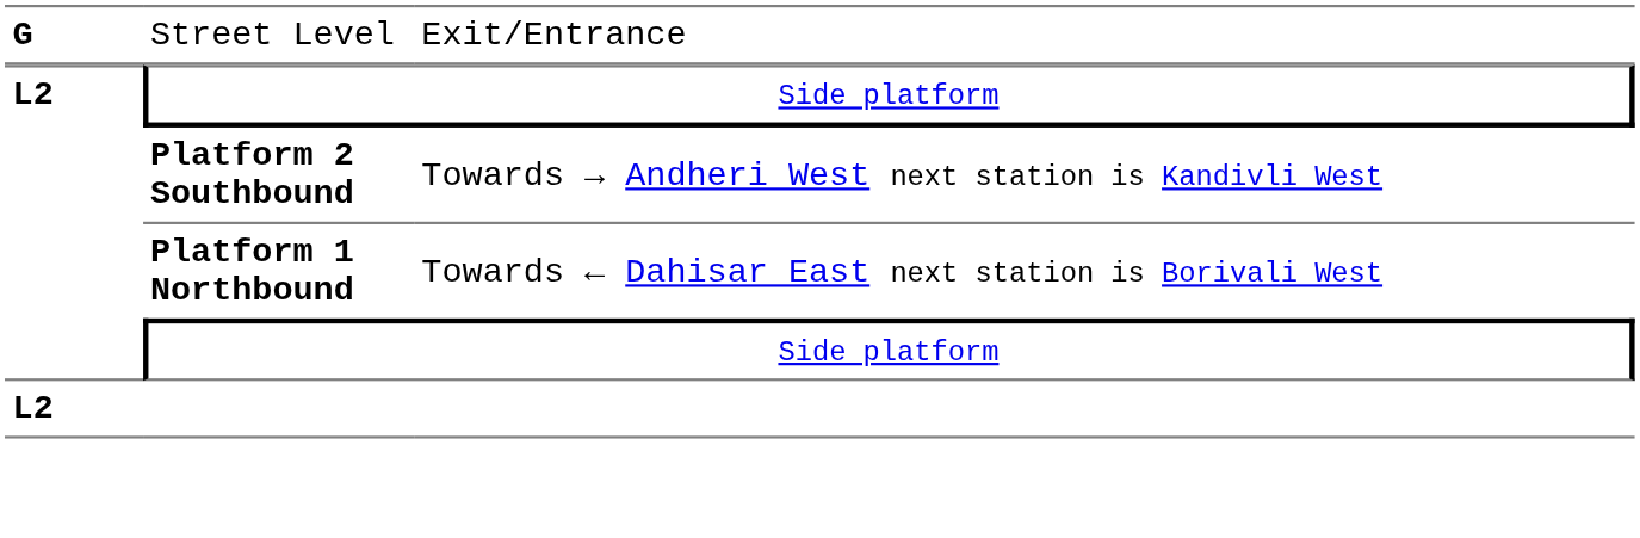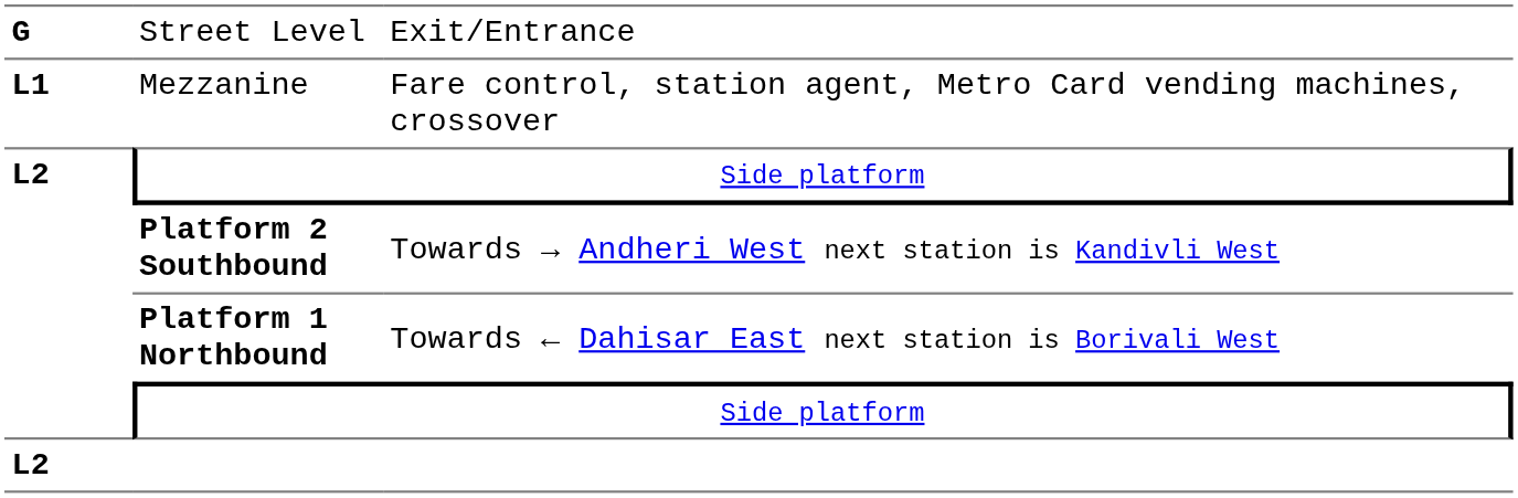+ row: L1 | Mezzanine | Fare control, station agent, Metro Card vending machines, crossover
